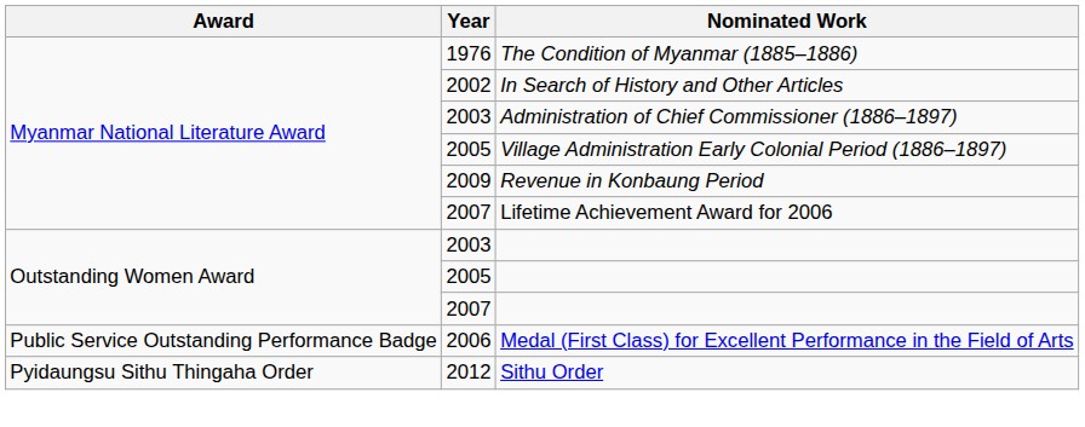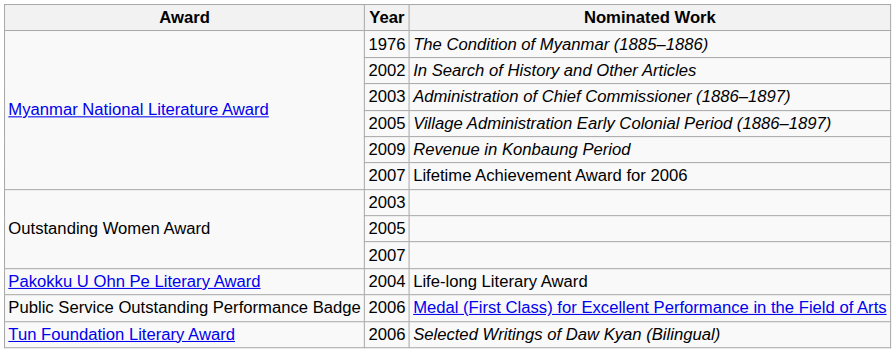+ row: Pakokku U Ohn Pe Literary Award | 2004 | Life-long Literary Award
- row: Pyidaungsu Sithu Thingaha Order | 2012 | Sithu Order
+ row: Tun Foundation Literary Award | 2006 | Selected Writings of Daw Kyan (Bilingual)
